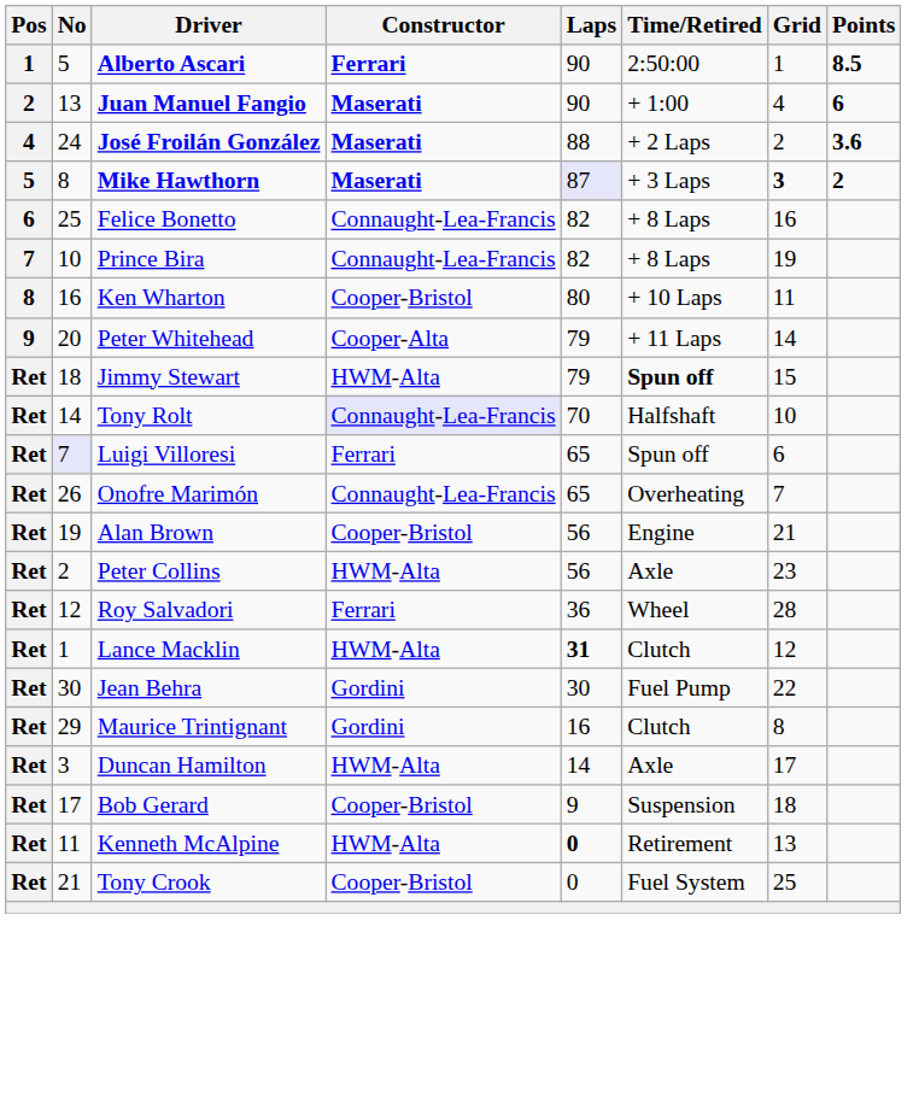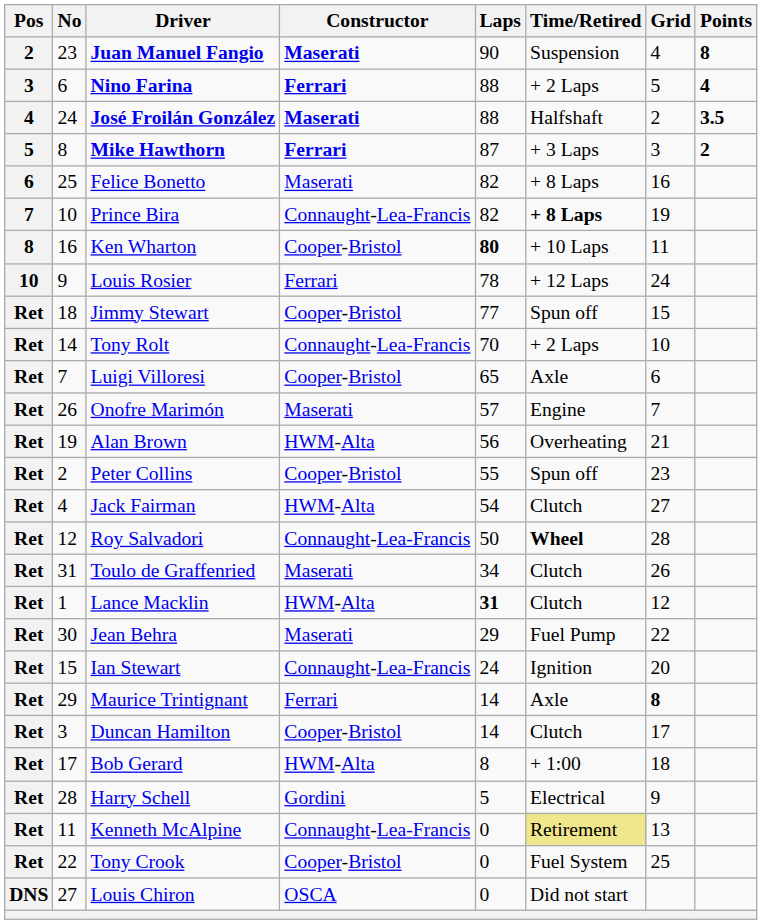- row: 1 | 5 | Alberto Ascari | Ferrari | 90 | 2:50:00 | 1 | 8.5
Juan Manuel Fangio | No: 13 -> 23
Juan Manuel Fangio | Time/Retired: + 1:00 -> Suspension
Juan Manuel Fangio | Points: 6 -> 8
+ row: 3 | 6 | Nino Farina | Ferrari | 88 | + 2 Laps | 5 | 4
José Froilán González | Time/Retired: + 2 Laps -> Halfshaft
José Froilán González | Points: 3.6 -> 3.5
Mike Hawthorn | Constructor: Maserati -> Ferrari
Mike Hawthorn | Laps: lavender background -> no background
Mike Hawthorn | Grid: bold -> normal
Felice Bonetto | Constructor: Connaught-Lea-Francis -> Maserati
Prince Bira | Time/Retired: normal -> bold
Ken Wharton | Laps: normal -> bold
- row: 9 | 20 | Peter Whitehead | Cooper-Alta | 79 | + 11 Laps | 14
+ row: 10 | 9 | Louis Rosier | Ferrari | 78 | + 12 Laps | 24
Jimmy Stewart | Constructor: HWM-Alta -> Cooper-Bristol
Jimmy Stewart | Laps: 79 -> 77
Jimmy Stewart | Time/Retired: bold -> normal
Tony Rolt | Constructor: lavender background -> no background
Tony Rolt | Time/Retired: Halfshaft -> + 2 Laps
Luigi Villoresi | No: lavender background -> no background
Luigi Villoresi | Constructor: Ferrari -> Cooper-Bristol
Luigi Villoresi | Time/Retired: Spun off -> Axle
Onofre Marimón | Constructor: Connaught-Lea-Francis -> Maserati
Onofre Marimón | Laps: 65 -> 57
Onofre Marimón | Time/Retired: Overheating -> Engine
Alan Brown | Constructor: Cooper-Bristol -> HWM-Alta
Alan Brown | Time/Retired: Engine -> Overheating
Peter Collins | Constructor: HWM-Alta -> Cooper-Bristol
Peter Collins | Laps: 56 -> 55
Peter Collins | Time/Retired: Axle -> Spun off
+ row: Ret | 4 | Jack Fairman | HWM-Alta | 54 | Clutch | 27
Roy Salvadori | Constructor: Ferrari -> Connaught-Lea-Francis
Roy Salvadori | Laps: 36 -> 50
Roy Salvadori | Time/Retired: normal -> bold
+ row: Ret | 31 | Toulo de Graffenried | Maserati | 34 | Clutch | 26
Jean Behra | Constructor: Gordini -> Maserati
Jean Behra | Laps: 30 -> 29
+ row: Ret | 15 | Ian Stewart | Connaught-Lea-Francis | 24 | Ignition | 20
Maurice Trintignant | Constructor: Gordini -> Ferrari
Maurice Trintignant | Laps: 16 -> 14
Maurice Trintignant | Time/Retired: Clutch -> Axle
Maurice Trintignant | Grid: normal -> bold
Duncan Hamilton | Constructor: HWM-Alta -> Cooper-Bristol
Duncan Hamilton | Time/Retired: Axle -> Clutch
Bob Gerard | Constructor: Cooper-Bristol -> HWM-Alta
Bob Gerard | Laps: 9 -> 8
Bob Gerard | Time/Retired: Suspension -> + 1:00
+ row: Ret | 28 | Harry Schell | Gordini | 5 | Electrical | 9
Kenneth McAlpine | Constructor: HWM-Alta -> Connaught-Lea-Francis
Kenneth McAlpine | Laps: bold -> normal
Kenneth McAlpine | Time/Retired: no background -> khaki background
Tony Crook | No: 21 -> 22
+ row: DNS | 27 | Louis Chiron | OSCA | 0 | Did not start
